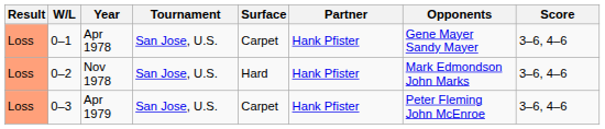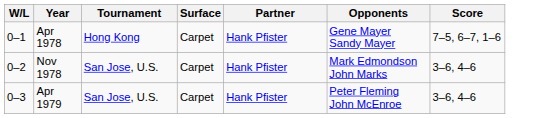- column: Result | Loss | Loss | Loss
Apr 1978 | Tournament: San Jose, U.S. -> Hong Kong
Apr 1978 | Score: 3–6, 4–6 -> 7–5, 6–7, 1–6
Nov 1978 | Surface: Hard -> Carpet
